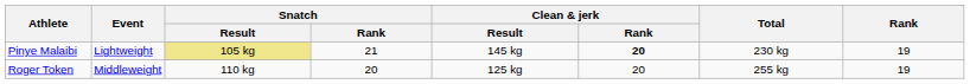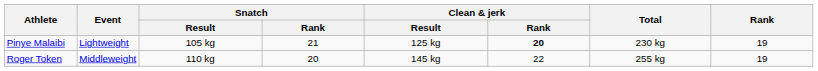Pinye Malaibi | Snatch / Result: khaki background -> no background
Pinye Malaibi | Clean & jerk / Result: 145 kg -> 125 kg
Roger Token | Clean & jerk / Result: 125 kg -> 145 kg
Roger Token | Clean & jerk / Rank: 20 -> 22
